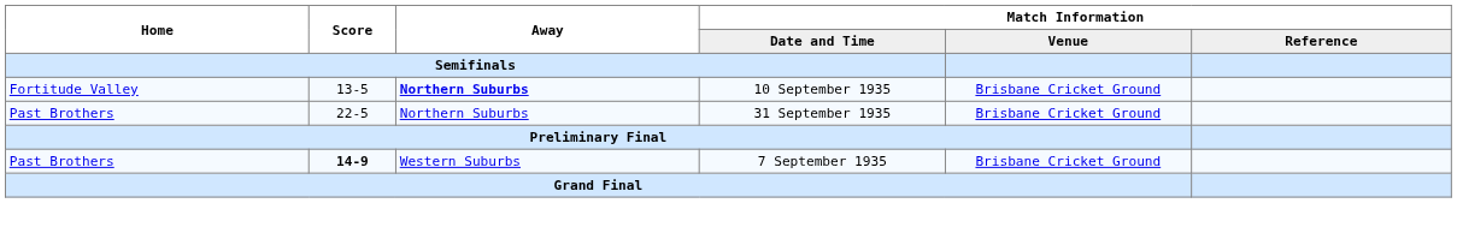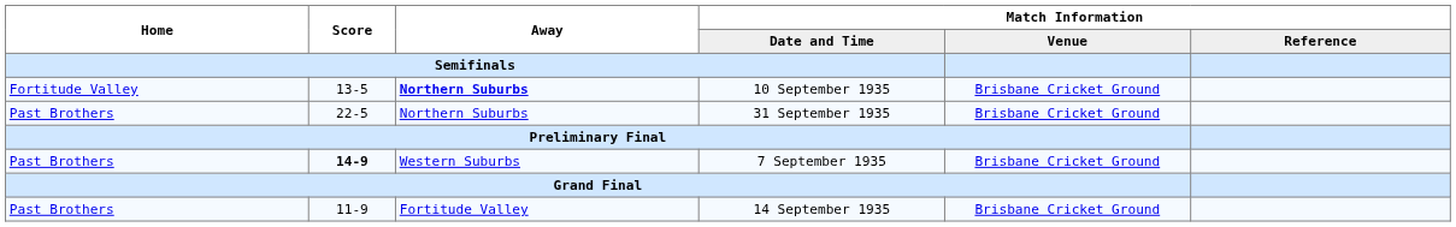+ row: Past Brothers | 11-9 | Fortitude Valley | 14 September 1935 | Brisbane Cricket Ground
